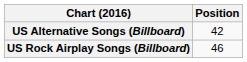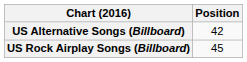US Rock Airplay Songs (Billboard) | Position: 46 -> 45
